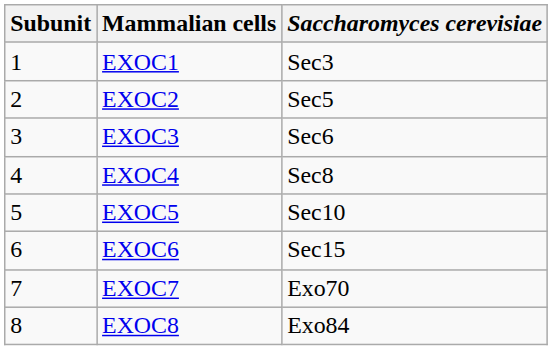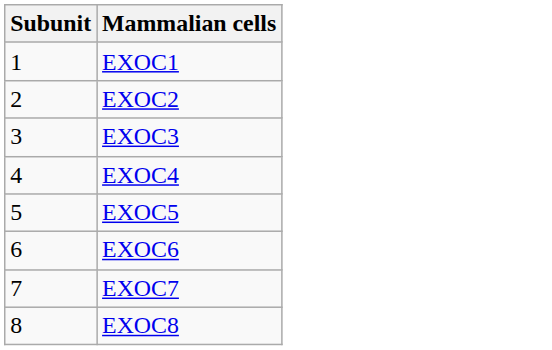- column: Saccharomyces cerevisiae | Sec3 | Sec5 | Sec6 | Sec8 | Sec10 | Sec15 | Exo70 | Exo84
